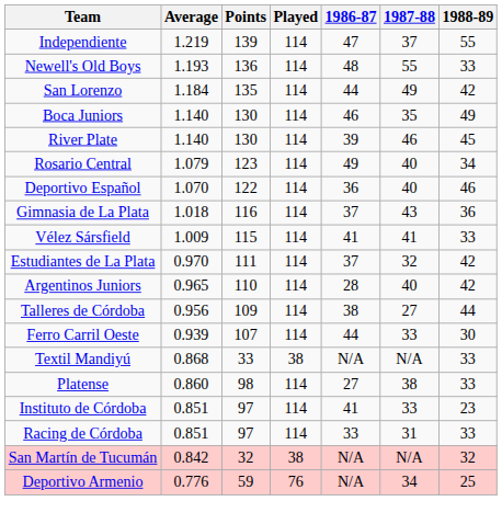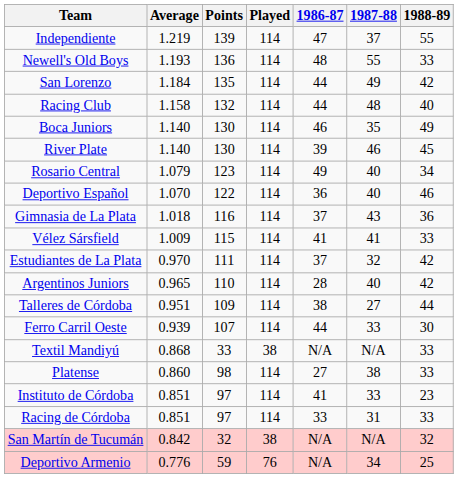+ row: Racing Club | 1.158 | 132 | 114 | 44 | 48 | 40
Talleres de Córdoba | Average: 0.956 -> 0.951
